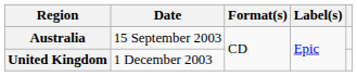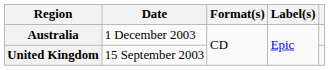Australia | Date: 15 September 2003 -> 1 December 2003
United Kingdom | Date: 1 December 2003 -> 15 September 2003
